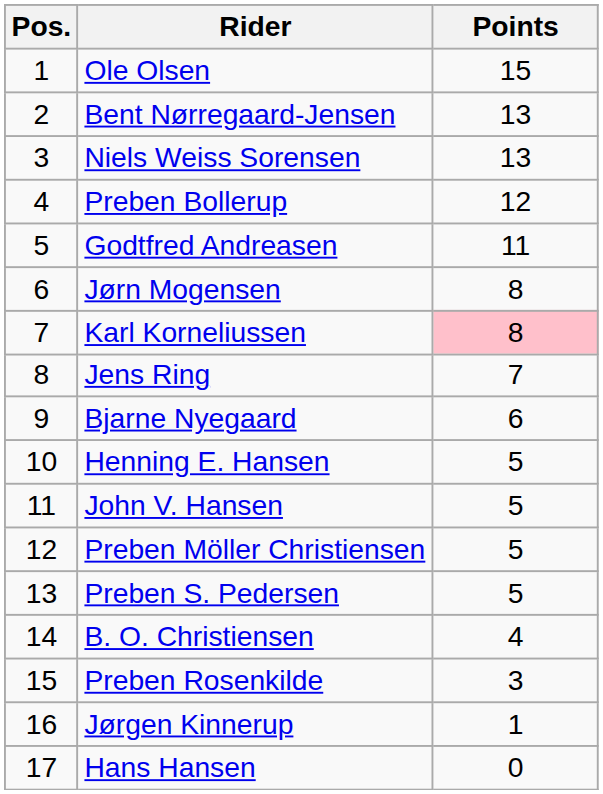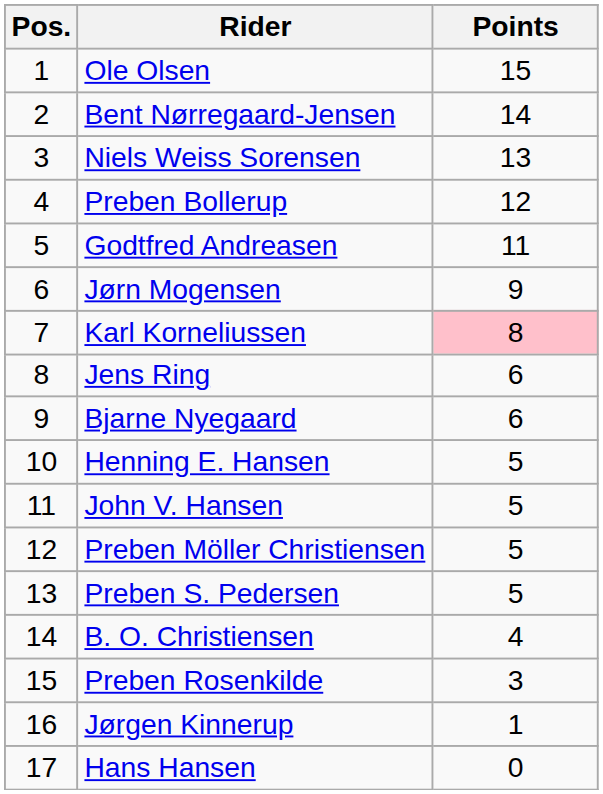Bent Nørregaard-Jensen | Points: 13 -> 14
Jørn Mogensen | Points: 8 -> 9
Jens Ring | Points: 7 -> 6
